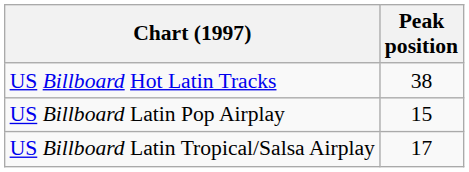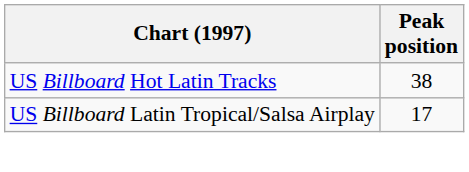- row: US Billboard Latin Pop Airplay | 15
